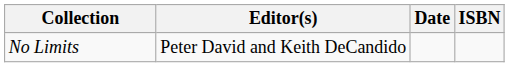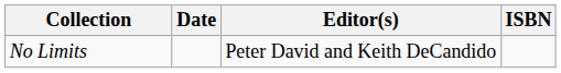columns swapped: Editor(s) <-> Date
